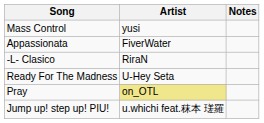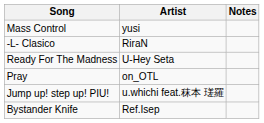- row: Appassionata | FiverWater
Pray | Artist: khaki background -> no background
+ row: Bystander Knife | Ref.Isep
